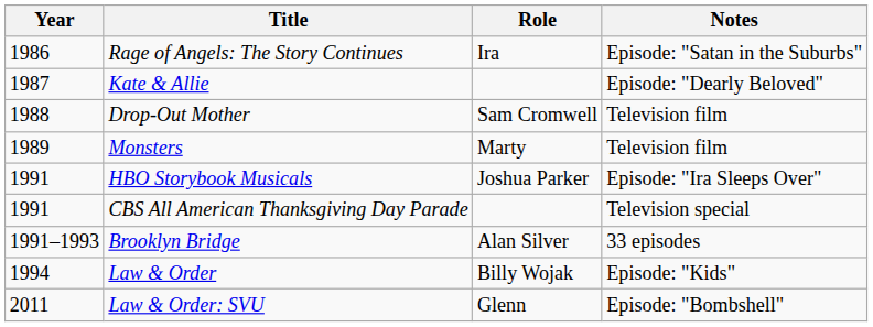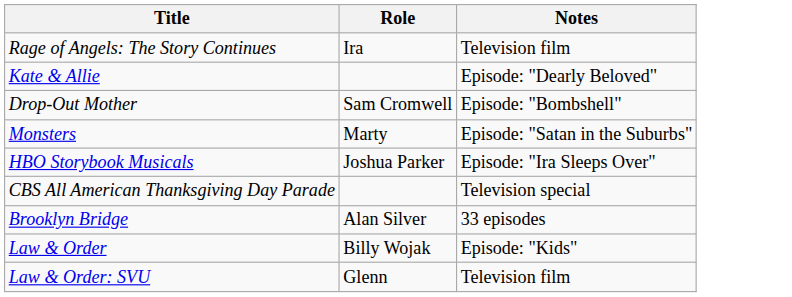- column: Year | 1986 | 1987 | 1988 | 1989 | 1991 | 1991 | 1991–1993 | 1994 | 2011
Rage of Angels: The Story Continues | Notes: Episode: "Satan in the Suburbs" -> Television film
Drop-Out Mother | Notes: Television film -> Episode: "Bombshell"
Monsters | Notes: Television film -> Episode: "Satan in the Suburbs"
Law & Order: SVU | Notes: Episode: "Bombshell" -> Television film
